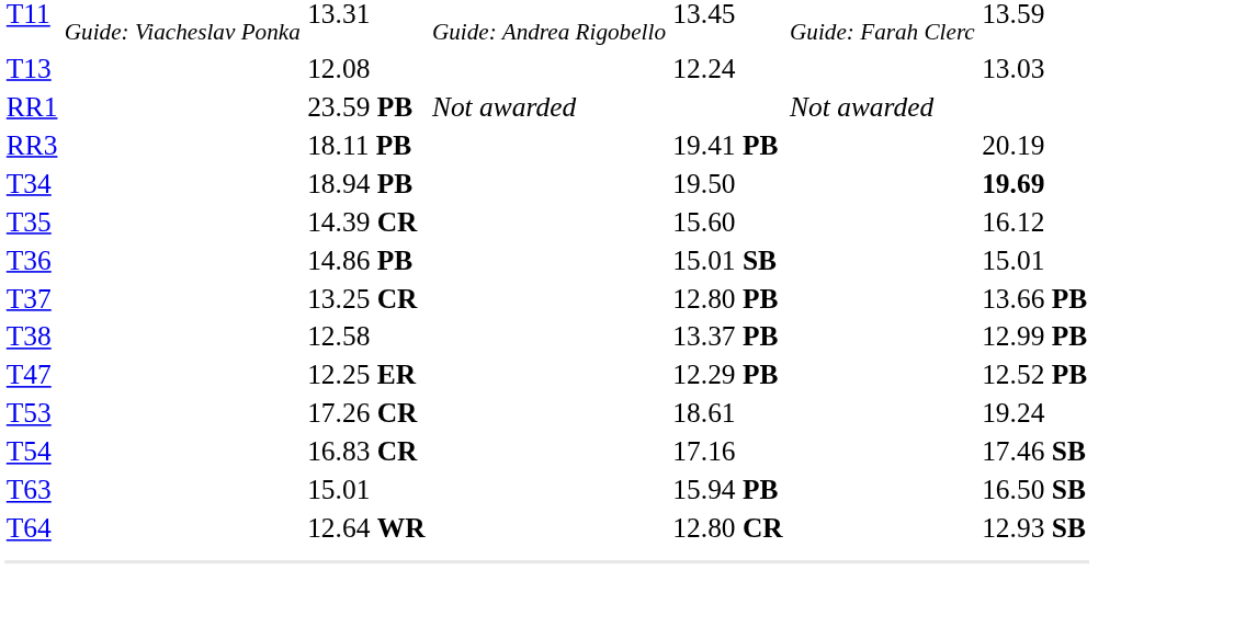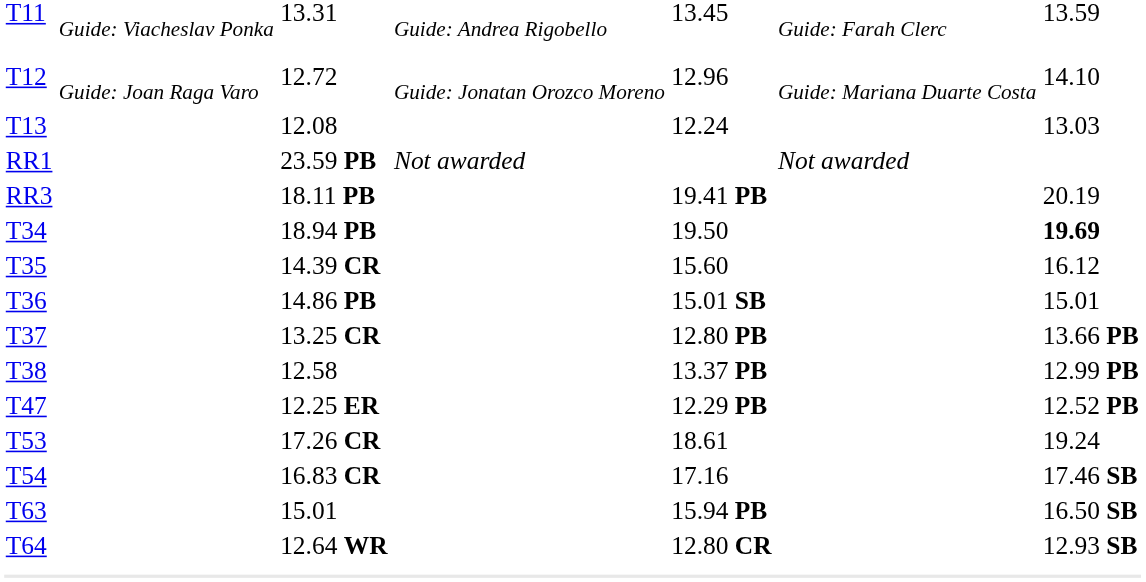+ row: T12 | Guide: Joan Raga Varo | 12.72 | Guide: Jonatan Orozco Moreno | 12.96 | Guide: Mariana Duarte Costa | 14.10
